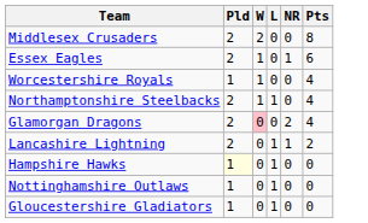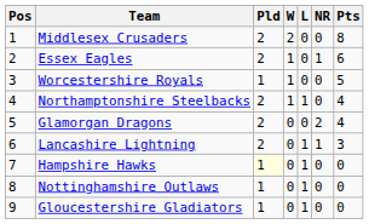+ column: Pos | 1 | 2 | 3 | 4 | 5 | 6 | 7 | 8 | 9
Worcestershire Royals | Pts: 4 -> 5
Glamorgan Dragons | W: pink background -> no background
Lancashire Lightning | Pts: 2 -> 3
